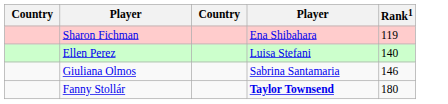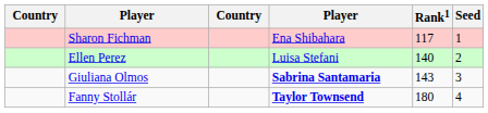+ column: Seed | 1 | 2 | 3 | 4
Sharon Fichman | Rank1: 119 -> 117
Giuliana Olmos | column 4: normal -> bold
Giuliana Olmos | Rank1: 146 -> 143
